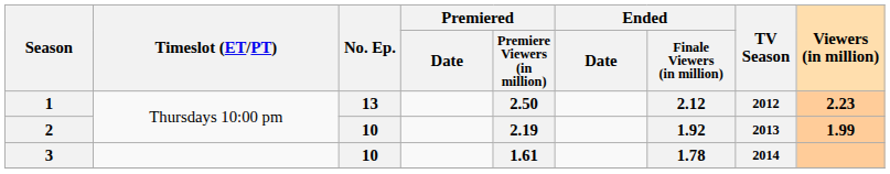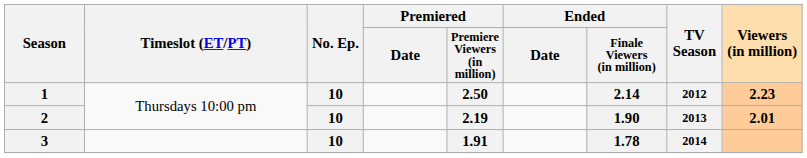1 | No. Ep.: 13 -> 10
1 | Ended / Finale Viewers (in million): 2.12 -> 2.14
2 | Ended / Finale Viewers (in million): 1.92 -> 1.90
2 | Viewers (in million): 1.99 -> 2.01
3 | Premiered / Premiere Viewers (in million): 1.61 -> 1.91
